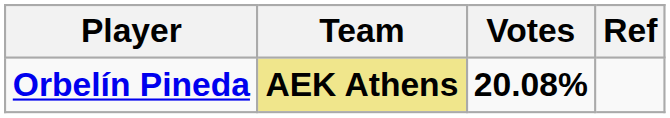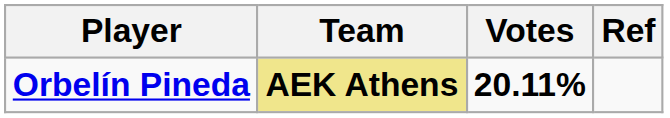Orbelín Pineda | Votes: 20.08% -> 20.11%
